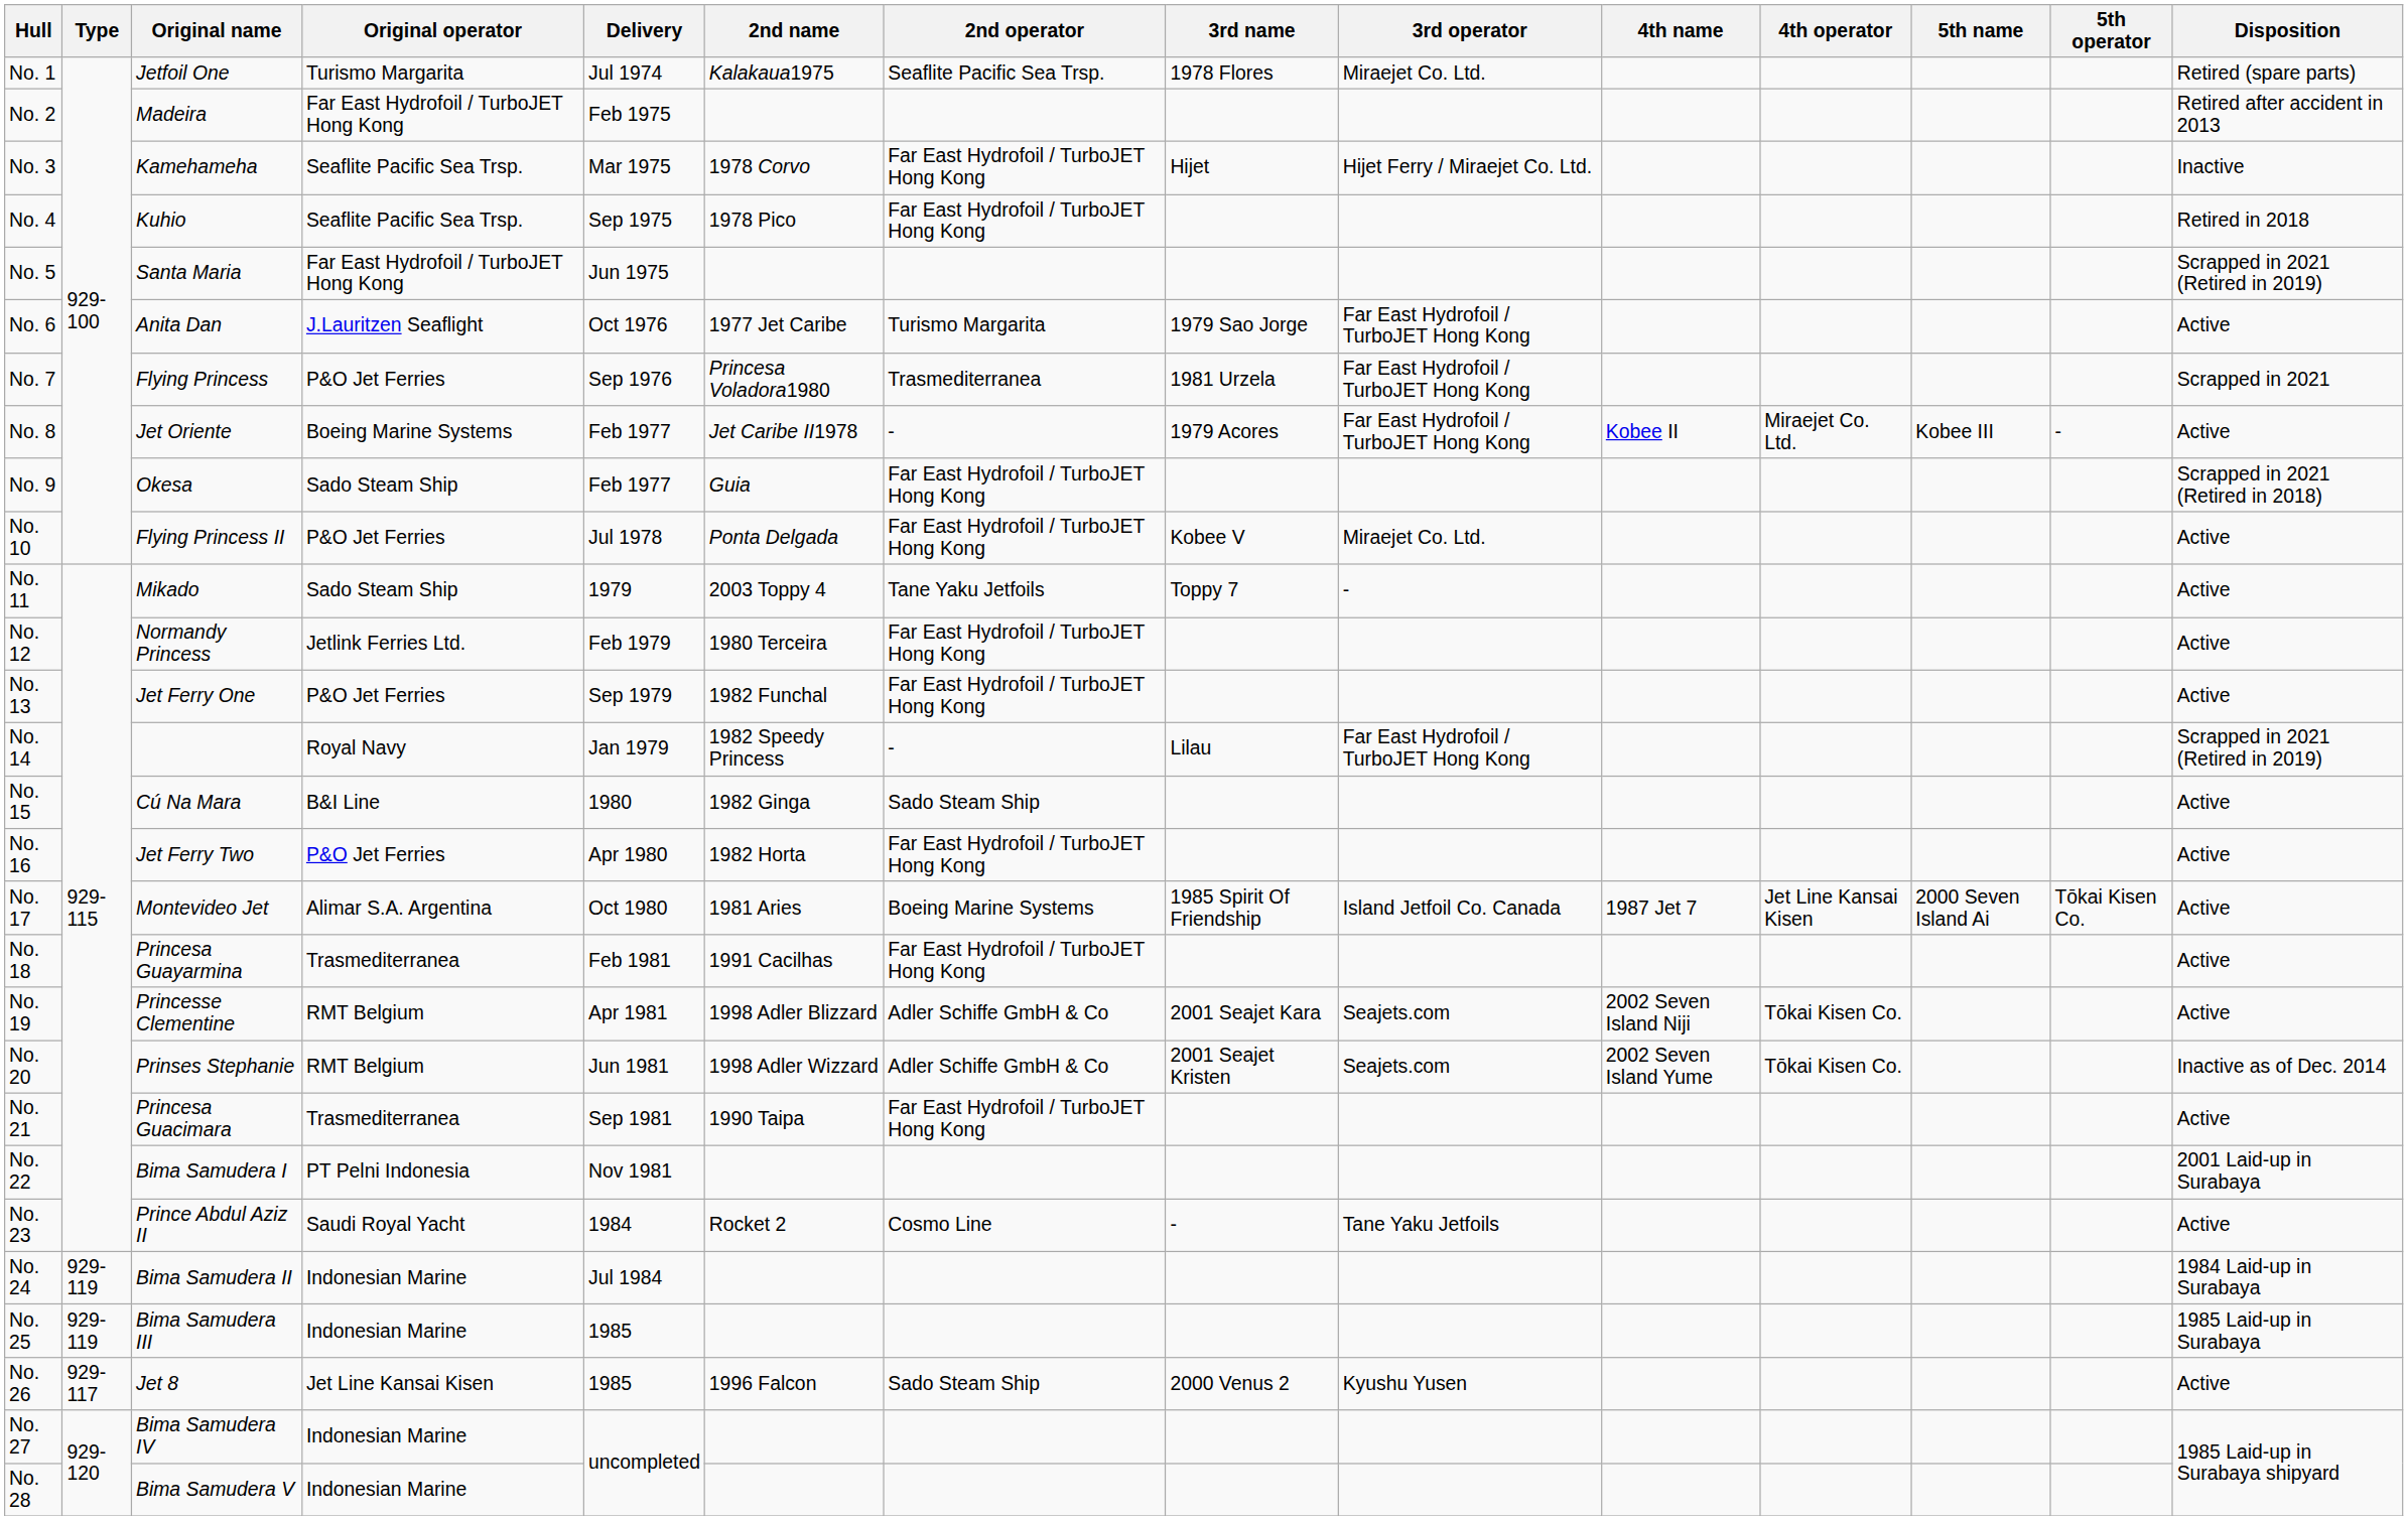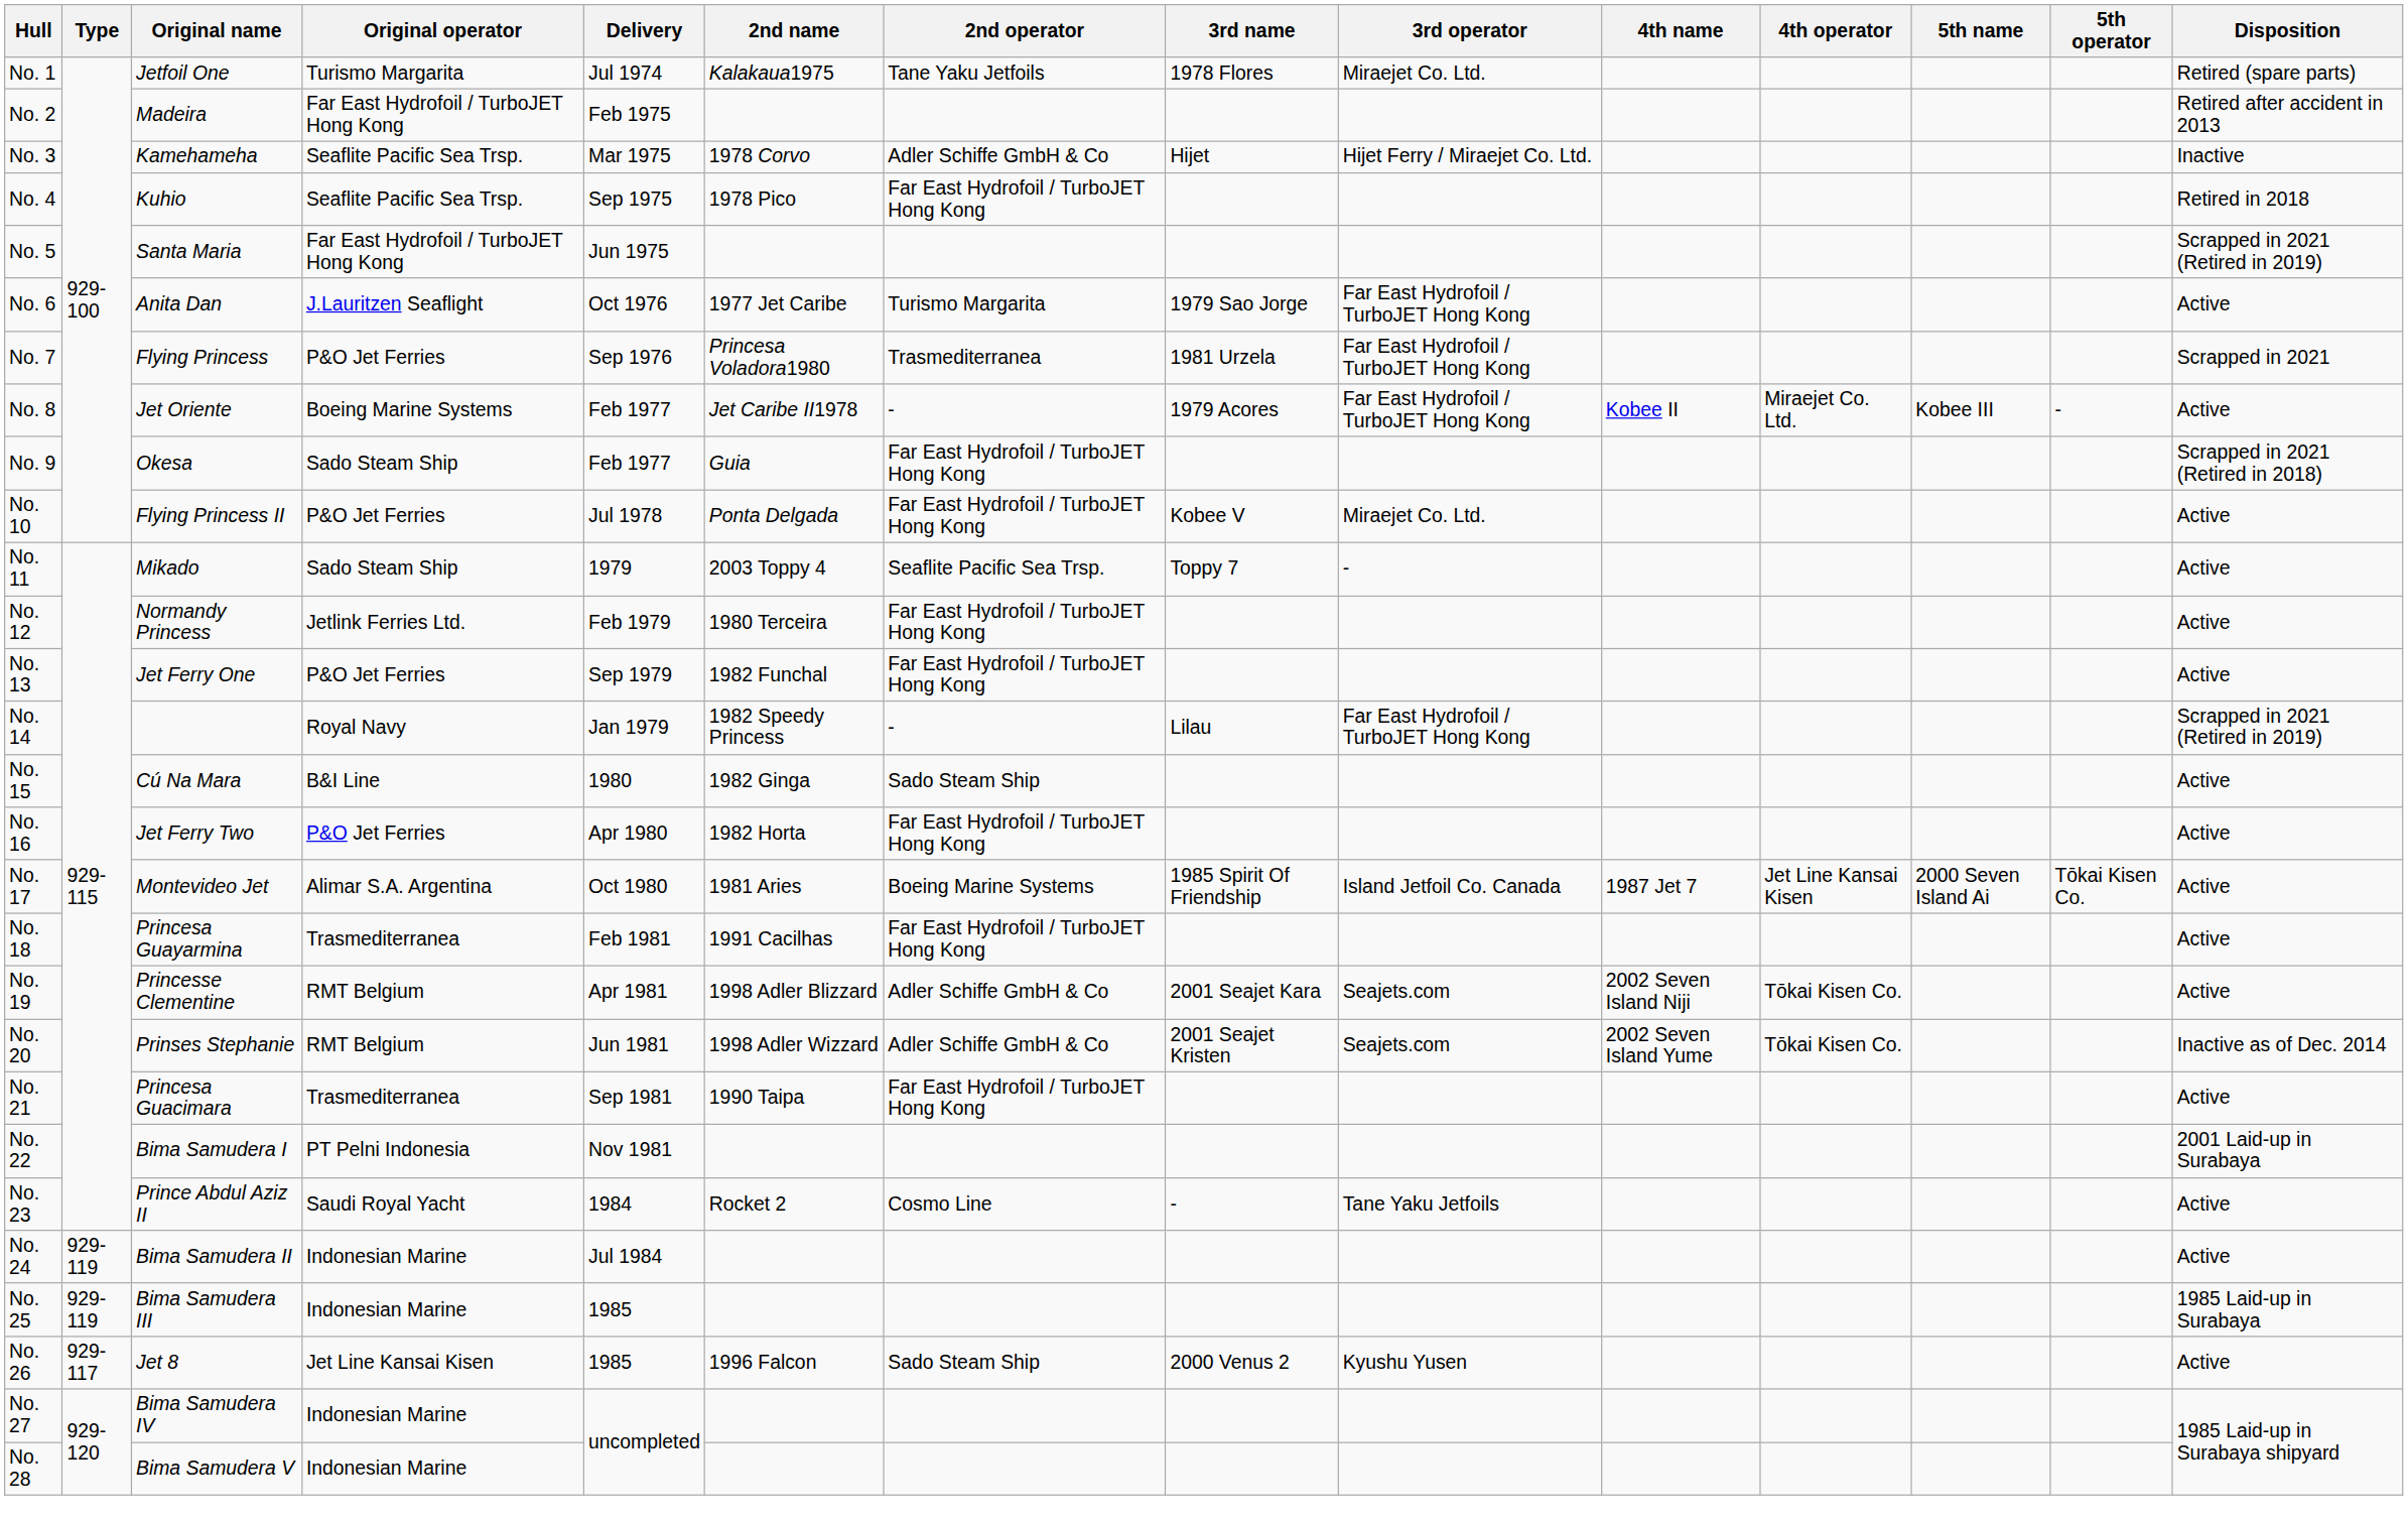No. 1 | 2nd operator: Seaflite Pacific Sea Trsp. -> Tane Yaku Jetfoils
No. 3 | 2nd operator: Far East Hydrofoil / TurboJET Hong Kong -> Adler Schiffe GmbH & Co
No. 11 | 2nd operator: Tane Yaku Jetfoils -> Seaflite Pacific Sea Trsp.
No. 24 | Disposition: 1984 Laid-up in Surabaya -> Active
